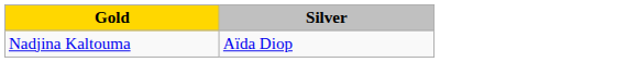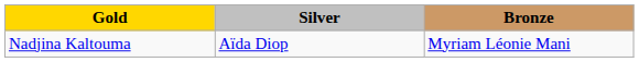+ column: Bronze | Myriam Léonie Mani
